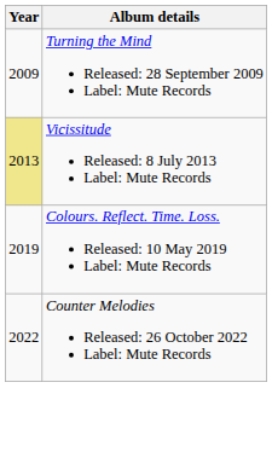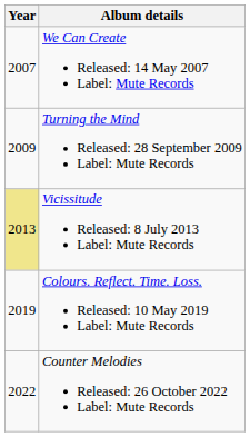+ row: 2007 | We Can Create Released: 14 May 2007 Label: Mute Records
